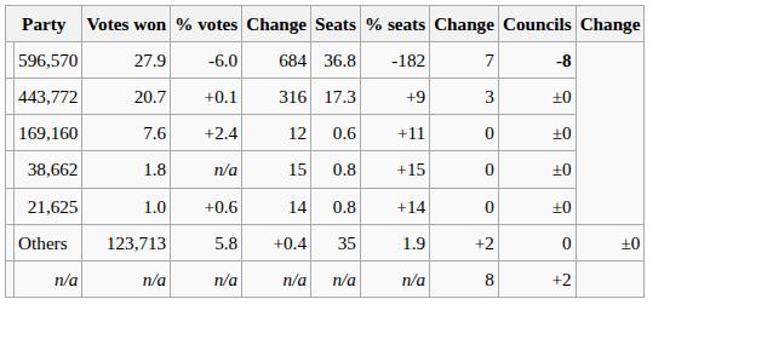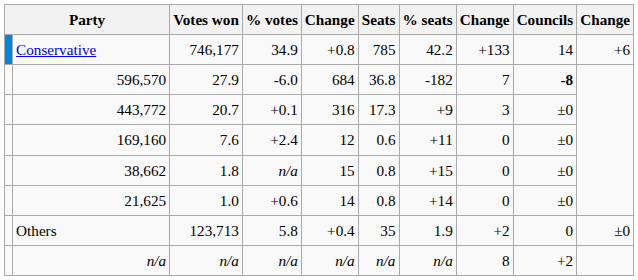+ row: Conservative | 746,177 | 34.9 | +0.8 | 785 | 42.2 | +133 | 14 | +6
